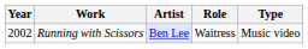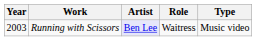Running with Scissors | Year: 2002 -> 2003
